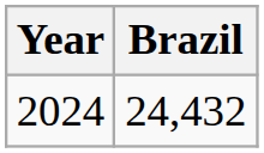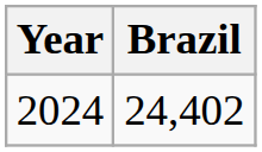2024 | Brazil: 24,432 -> 24,402
